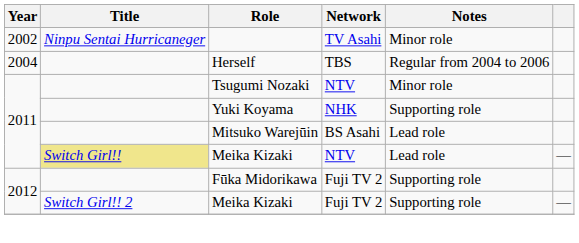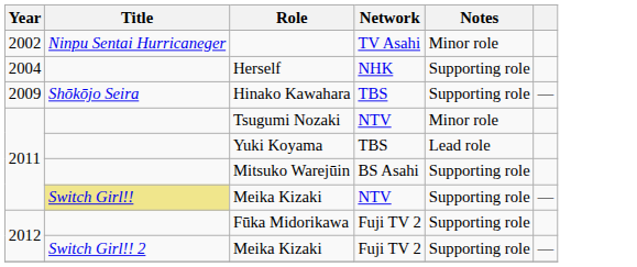Herself | Network: TBS -> NHK
Herself | Notes: Regular from 2004 to 2006 -> Supporting role
+ row: 2009 | Shōkōjo Seira | Hinako Kawahara | TBS | Supporting role | —
Yuki Koyama | Network: NHK -> TBS
Yuki Koyama | Notes: Supporting role -> Lead role
Mitsuko Warejūin | Notes: Lead role -> Supporting role
2011 / Meika Kizaki | Notes: Lead role -> Supporting role
